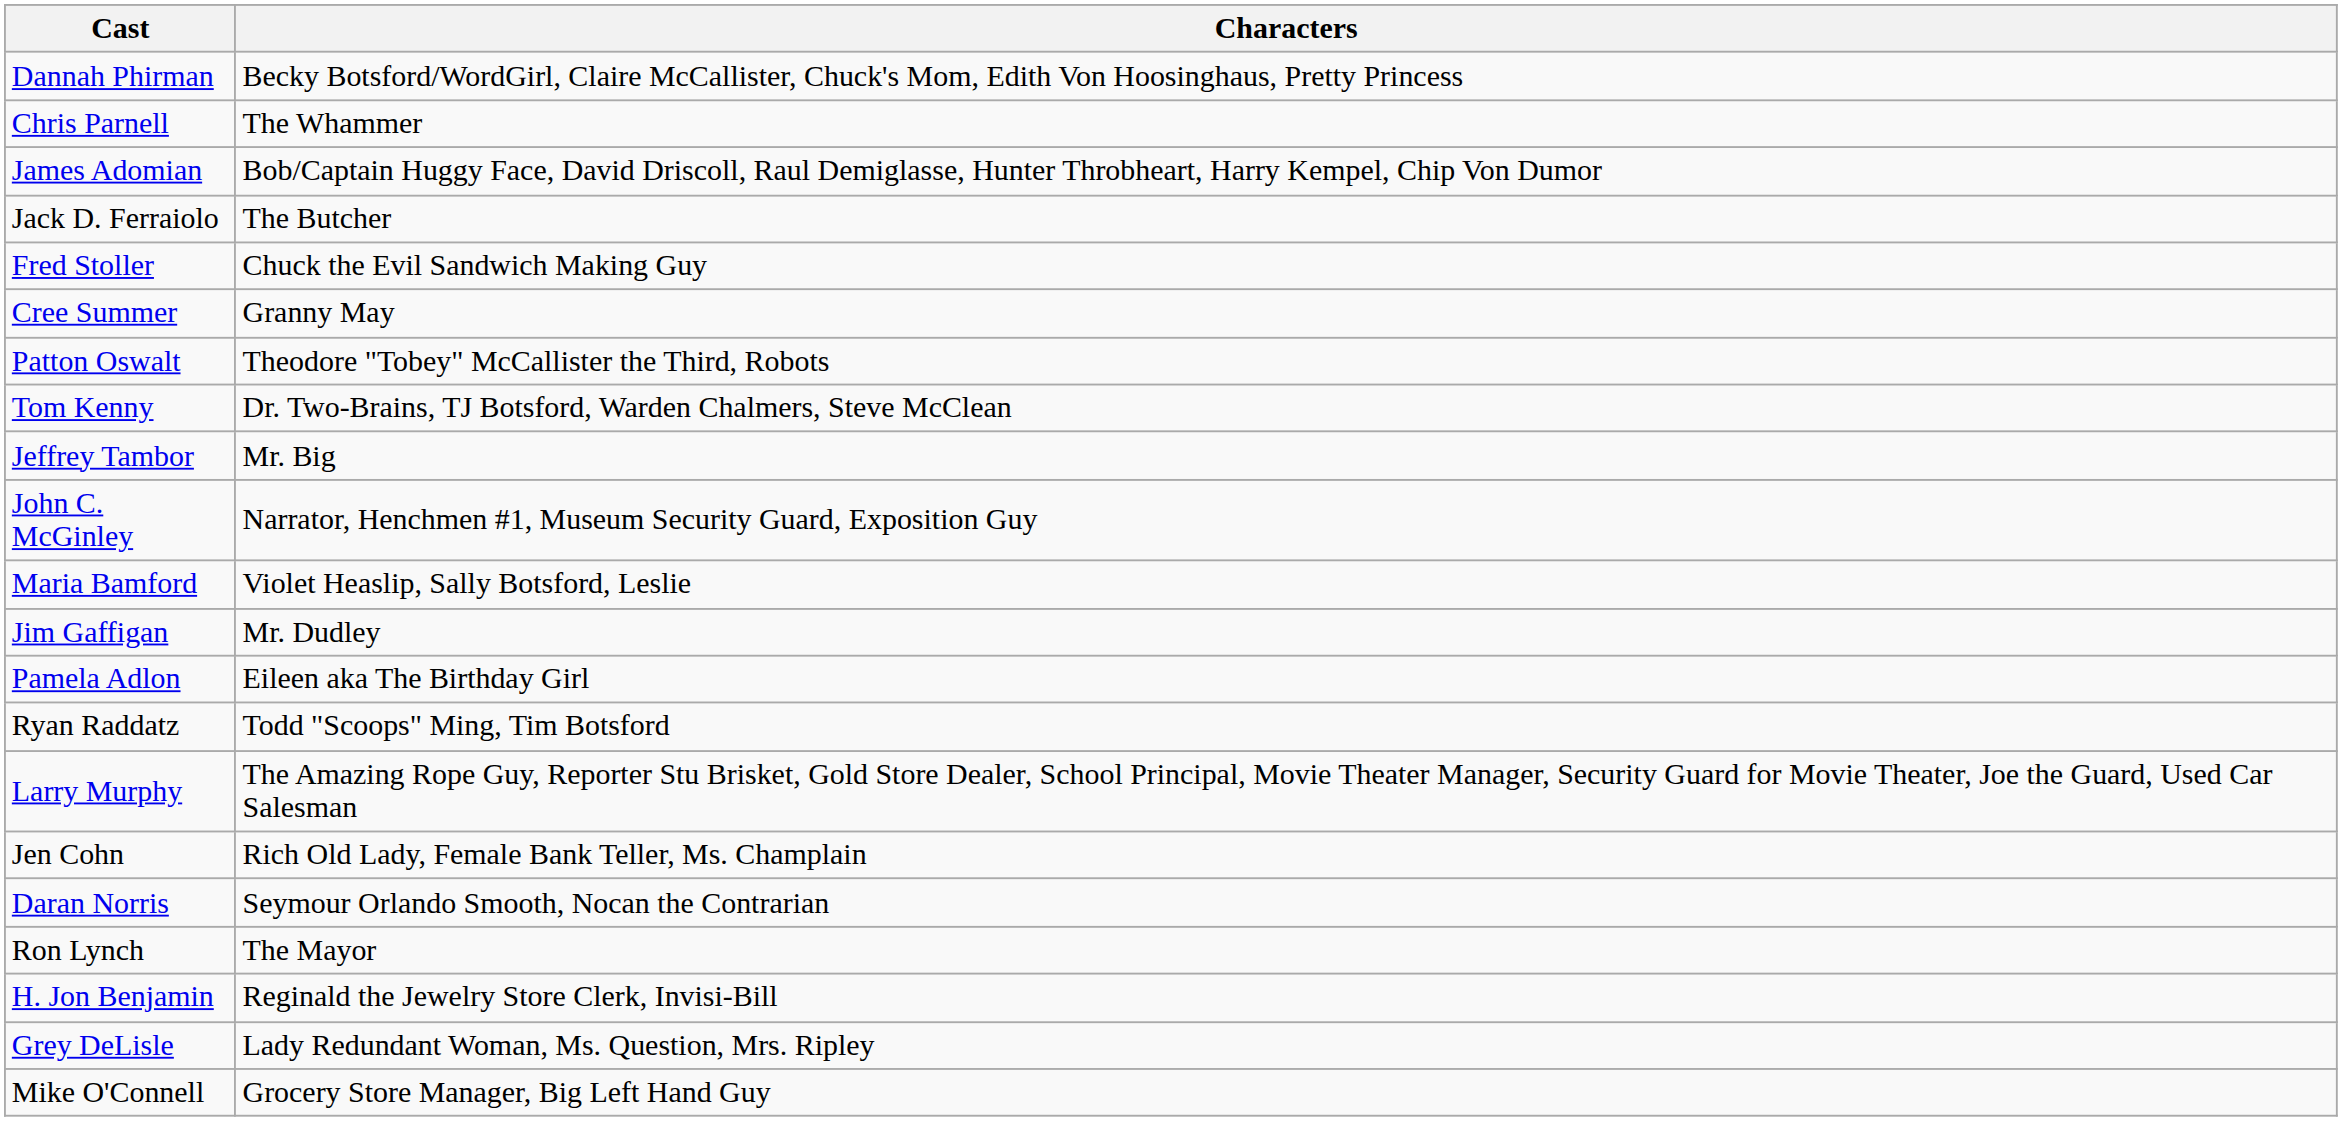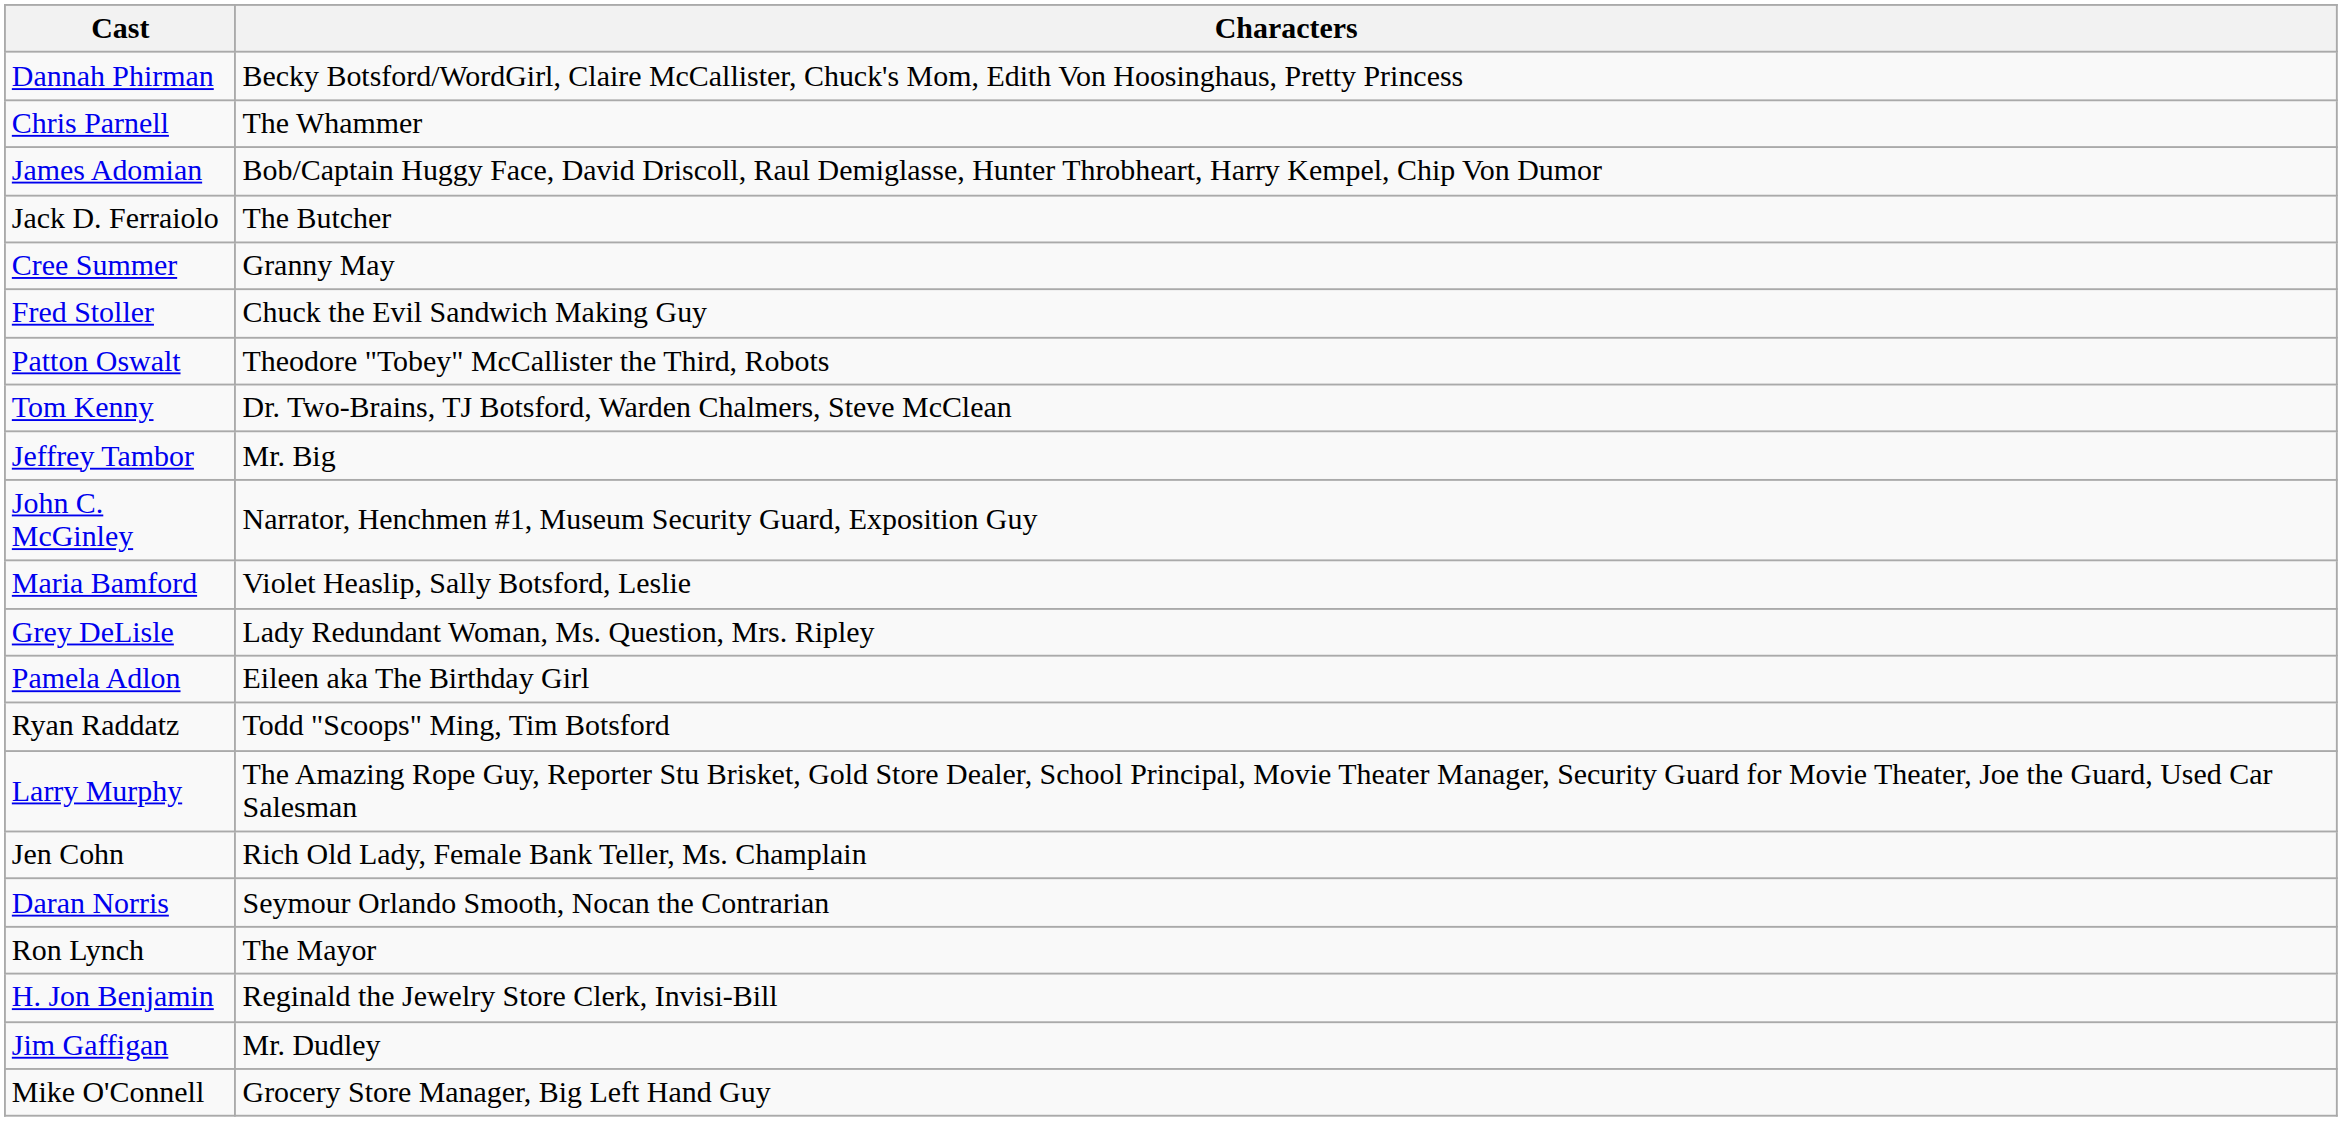rows swapped: Fred Stoller <-> Cree Summer
rows swapped: Grey DeLisle <-> Jim Gaffigan
